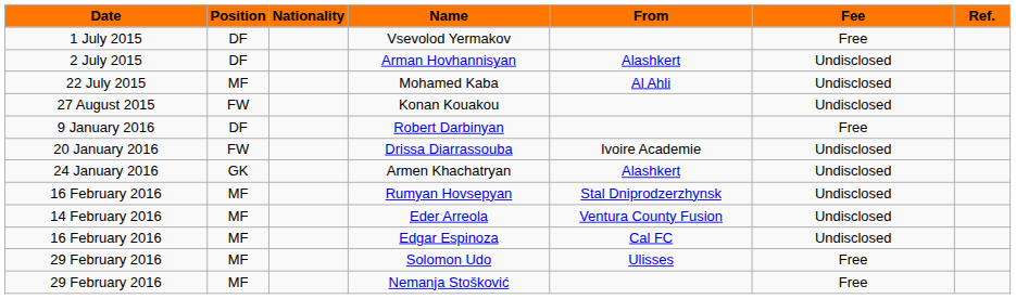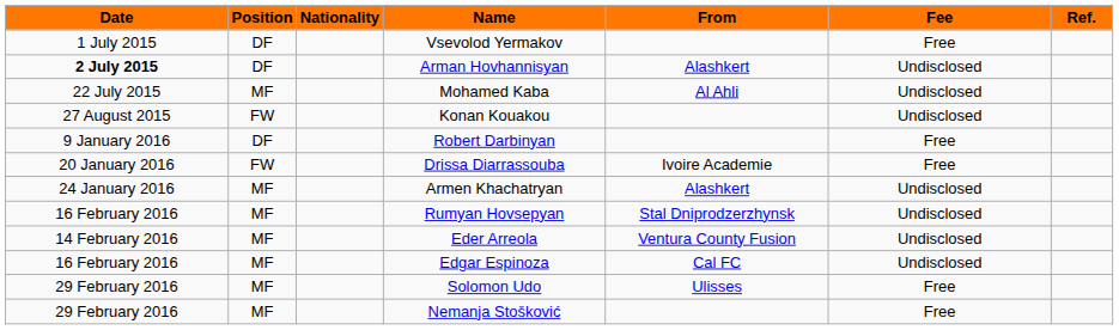Arman Hovhannisyan | Date: normal -> bold
Drissa Diarrassouba | Fee: Undisclosed -> Free
Armen Khachatryan | Position: GK -> MF
